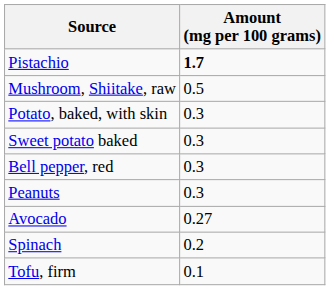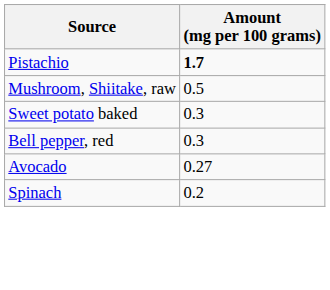- row: Potato, baked, with skin | 0.3
- row: Peanuts | 0.3
- row: Tofu, firm | 0.1
